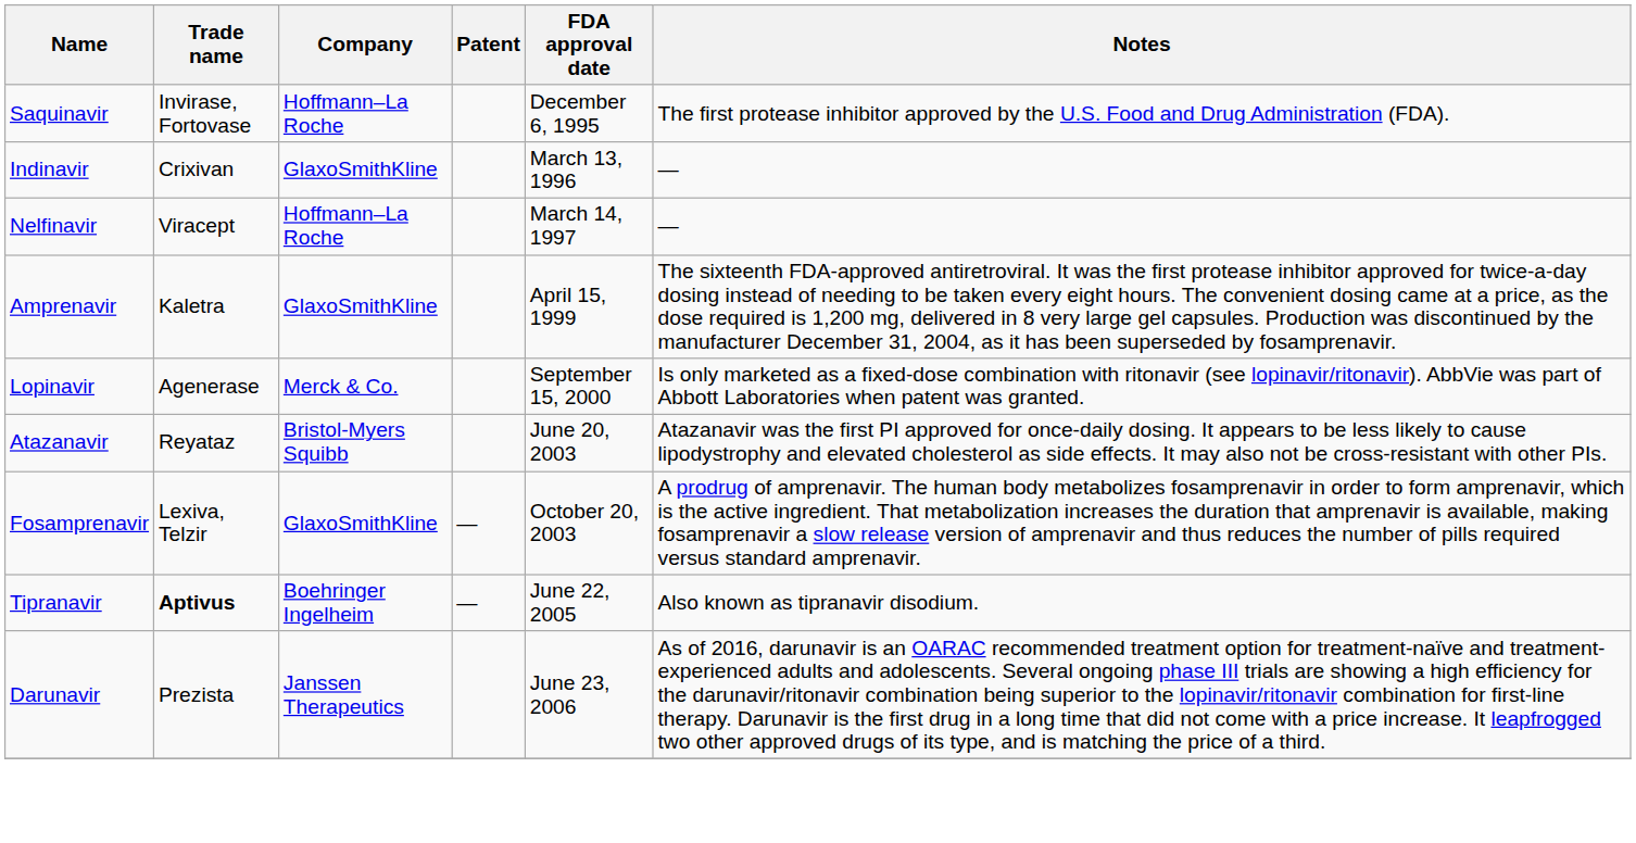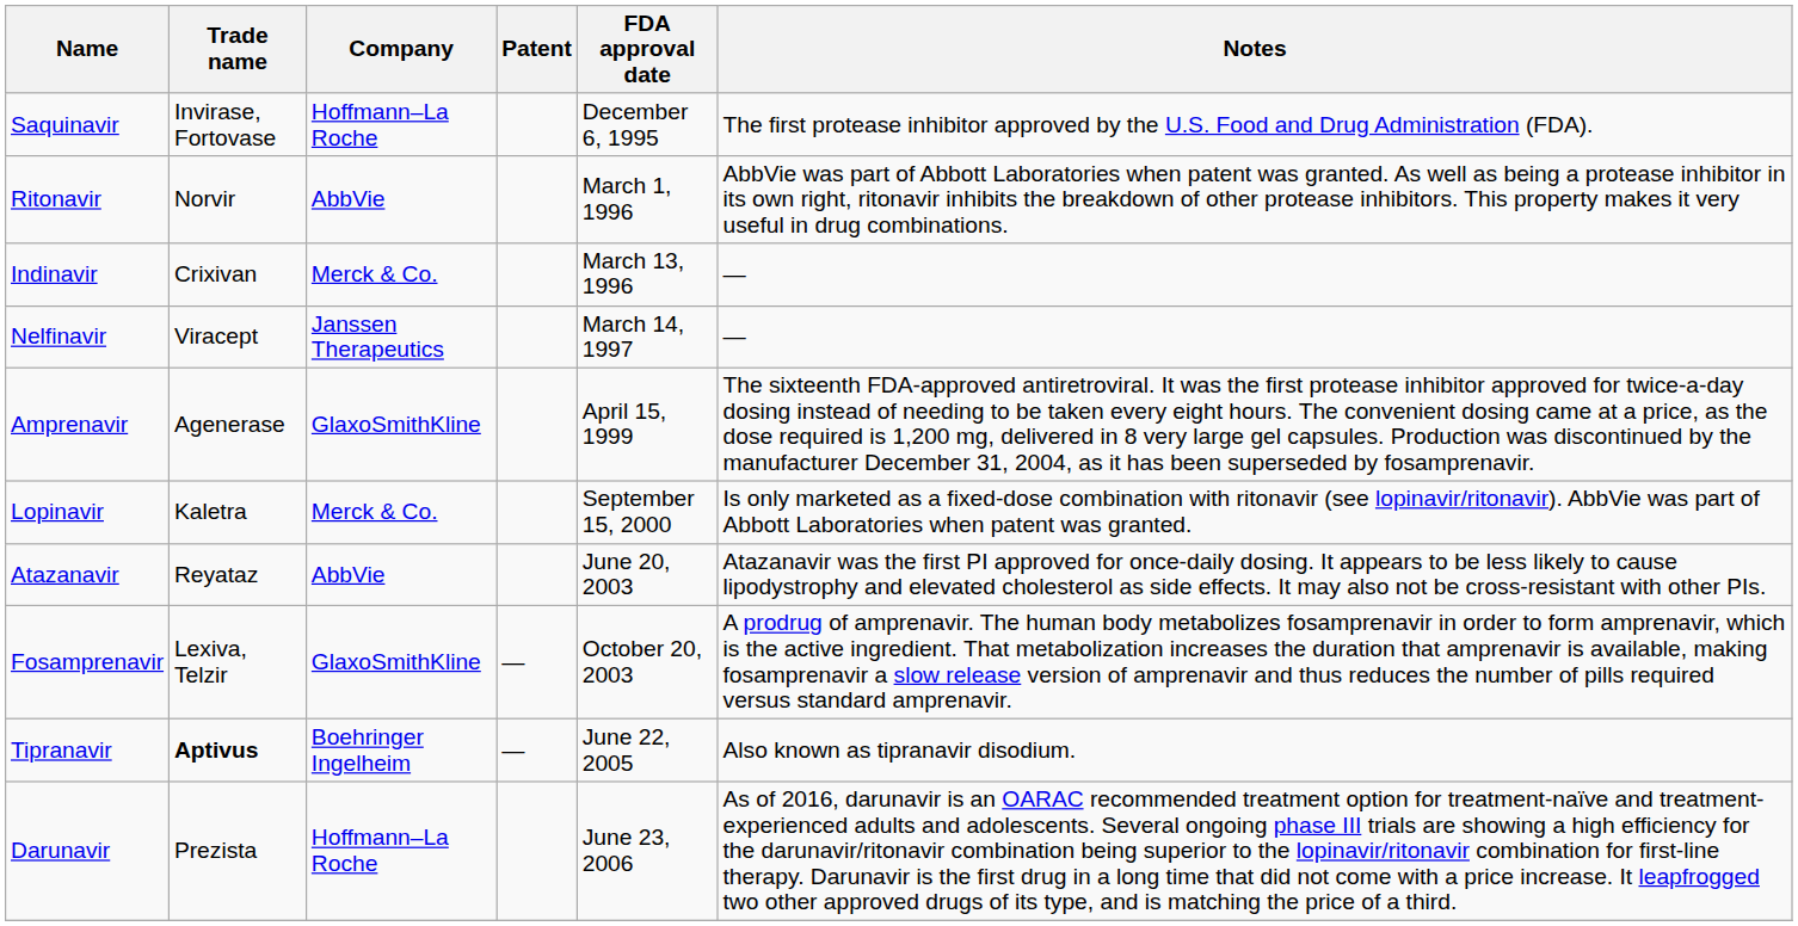+ row: Ritonavir | Norvir | AbbVie | March 1, 1996 | AbbVie was part of Abbott Laboratories when patent was granted. As well as being a protease inhibitor in its own right, ritonavir inhibits the breakdown of other protease inhibitors. This property makes it very useful in drug combinations.
Indinavir | Company: GlaxoSmithKline -> Merck & Co.
Nelfinavir | Company: Hoffmann–La Roche -> Janssen Therapeutics
Amprenavir | Trade name: Kaletra -> Agenerase
Lopinavir | Trade name: Agenerase -> Kaletra
Atazanavir | Company: Bristol-Myers Squibb -> AbbVie
Darunavir | Company: Janssen Therapeutics -> Hoffmann–La Roche
